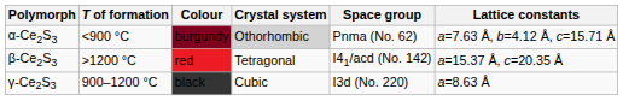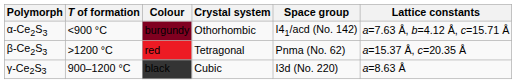α-Ce2S3 | Crystal system: lightgrey background -> no background
α-Ce2S3 | Space group: Pnma (No. 62) -> I41/acd (No. 142)
β-Ce2S3 | Space group: I41/acd (No. 142) -> Pnma (No. 62)
